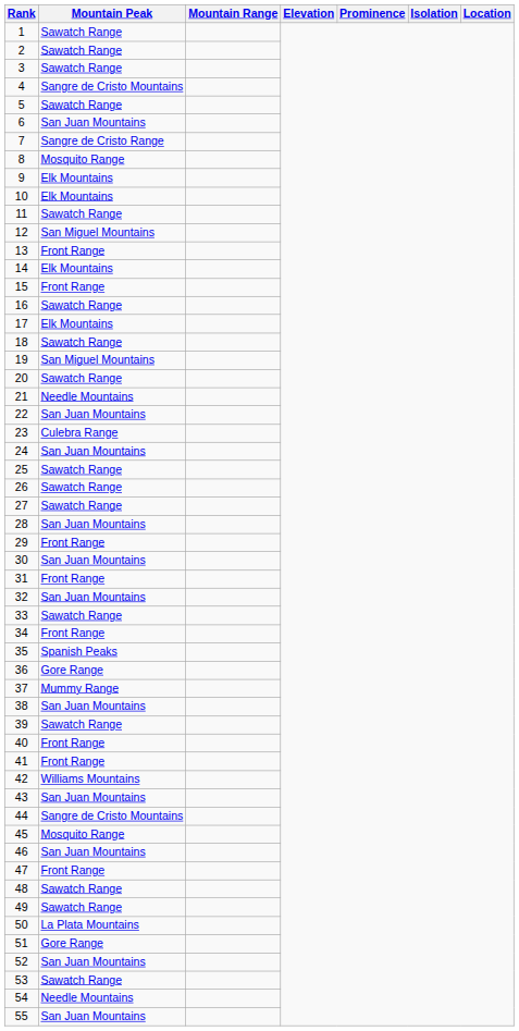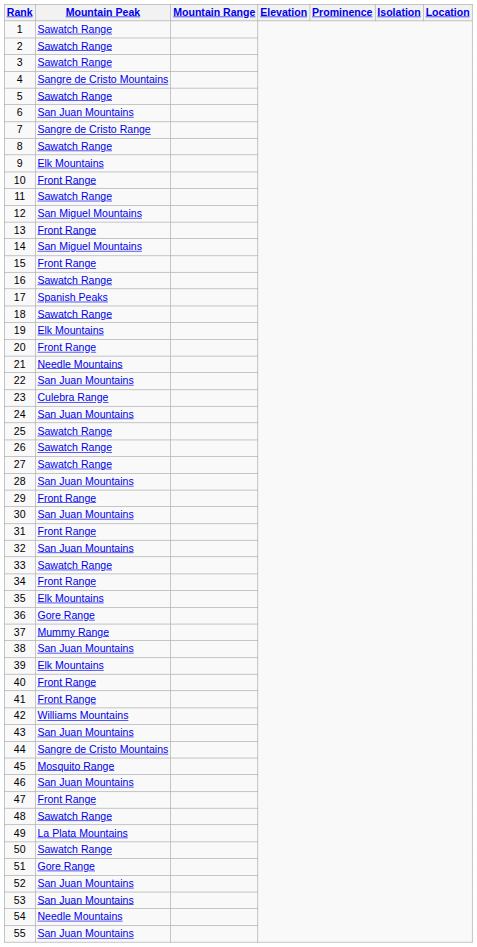8 | Mountain Peak: Mosquito Range -> Sawatch Range
10 | Mountain Peak: Elk Mountains -> Front Range
14 | Mountain Peak: Elk Mountains -> San Miguel Mountains
17 | Mountain Peak: Elk Mountains -> Spanish Peaks
19 | Mountain Peak: San Miguel Mountains -> Elk Mountains
20 | Mountain Peak: Sawatch Range -> Front Range
35 | Mountain Peak: Spanish Peaks -> Elk Mountains
39 | Mountain Peak: Sawatch Range -> Elk Mountains
49 | Mountain Peak: Sawatch Range -> La Plata Mountains
50 | Mountain Peak: La Plata Mountains -> Sawatch Range
53 | Mountain Peak: Sawatch Range -> San Juan Mountains
